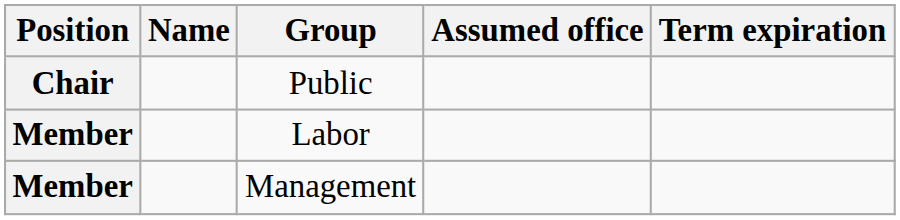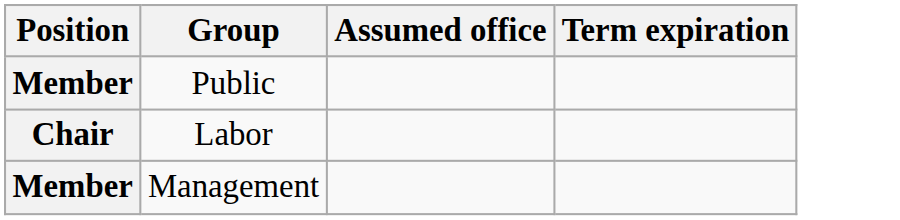- column: Name
Public | Position: Chair -> Member
Labor | Position: Member -> Chair
